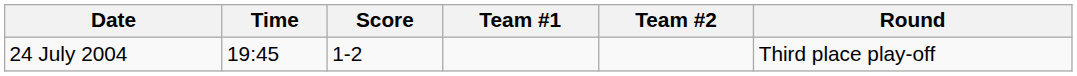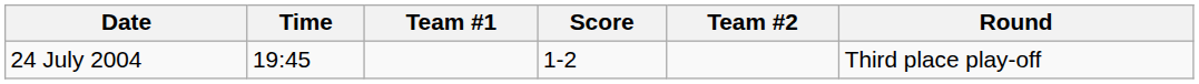columns swapped: Team #1 <-> Score
